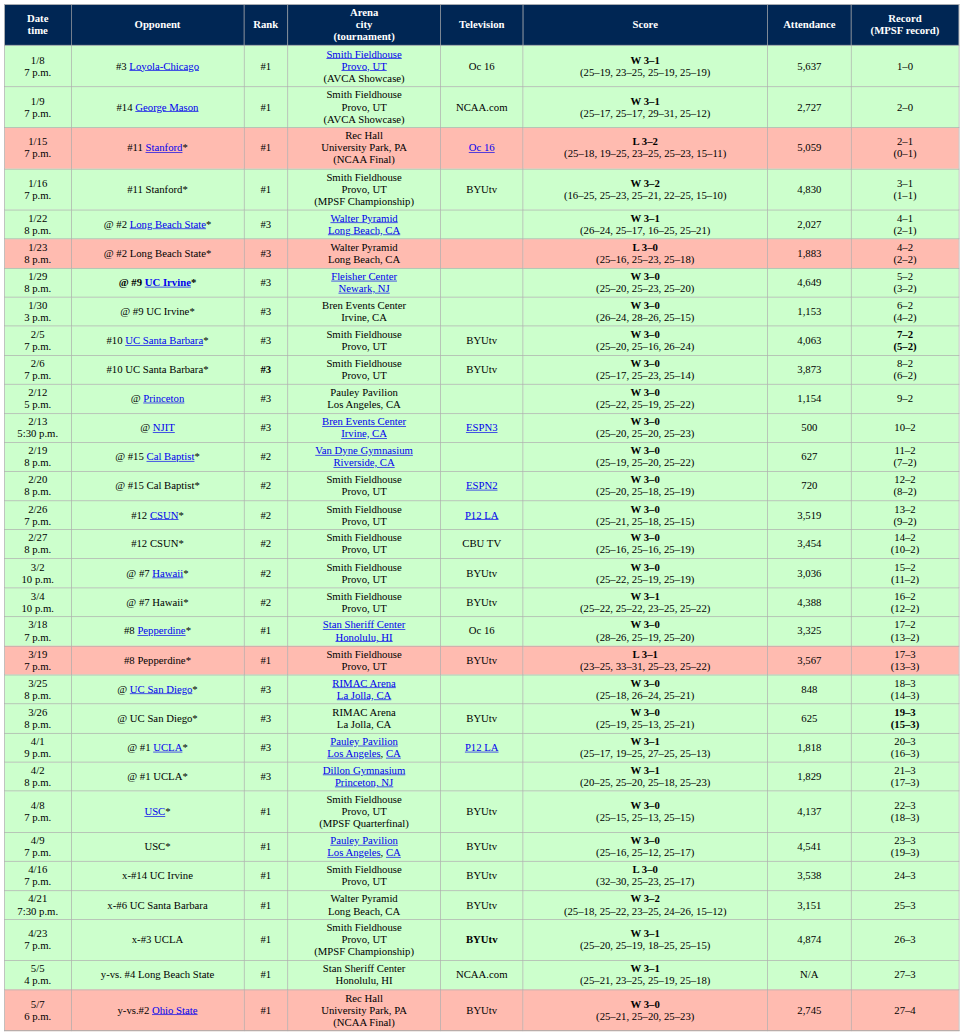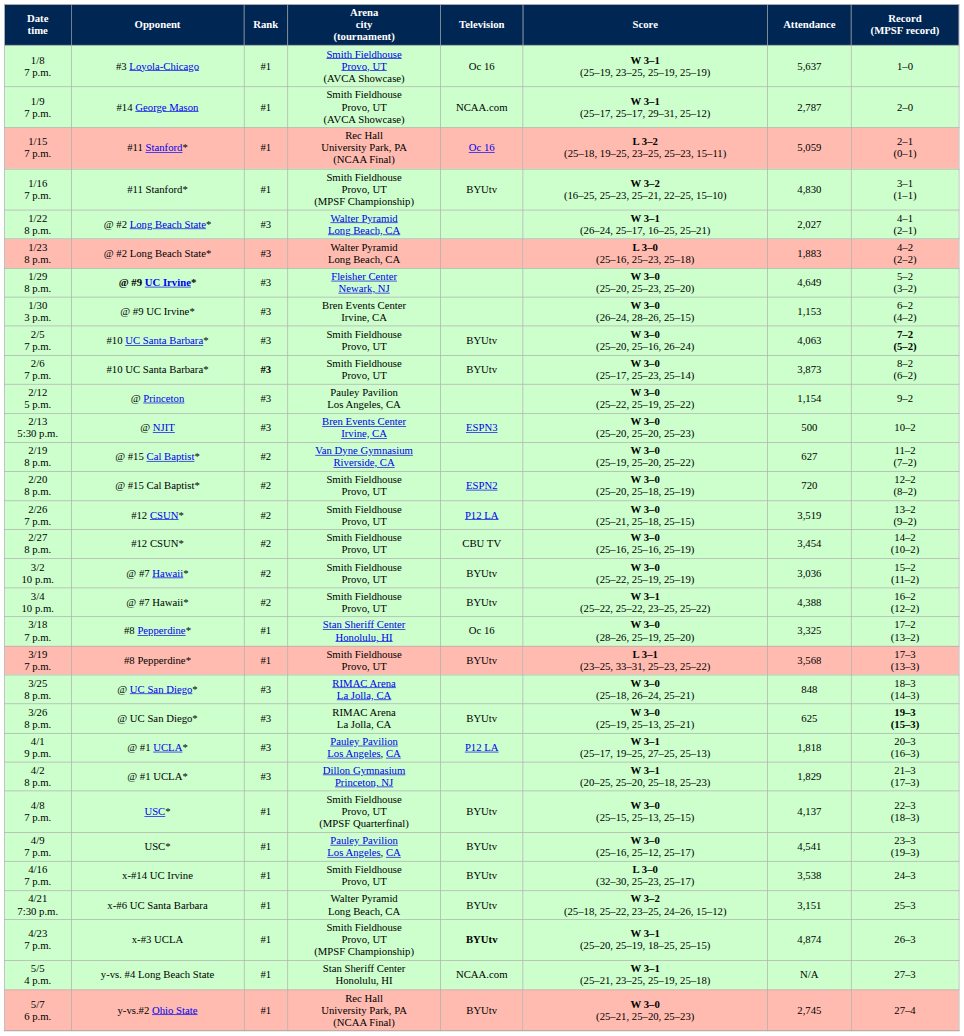1/9 7 p.m. | Attendance: 2,727 -> 2,787
3/19 7 p.m. | Attendance: 3,567 -> 3,568
